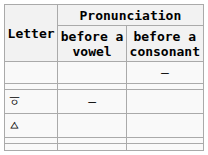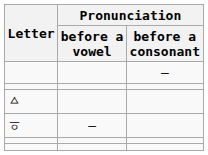rows swapped: ㅿ <-> ㆆ
